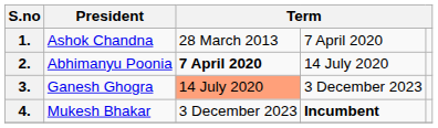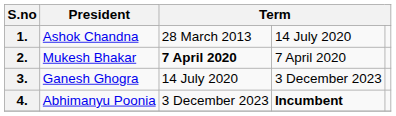1. | column 4: 7 April 2020 -> 14 July 2020
2. | President: Abhimanyu Poonia -> Mukesh Bhakar
2. | column 4: 14 July 2020 -> 7 April 2020
3. | column 3: lightsalmon background -> no background
4. | President: Mukesh Bhakar -> Abhimanyu Poonia
